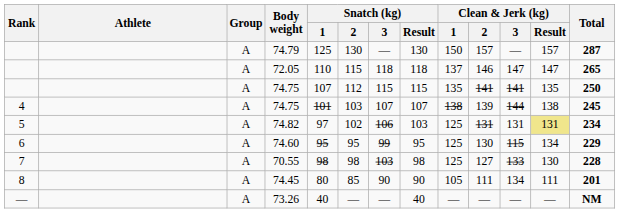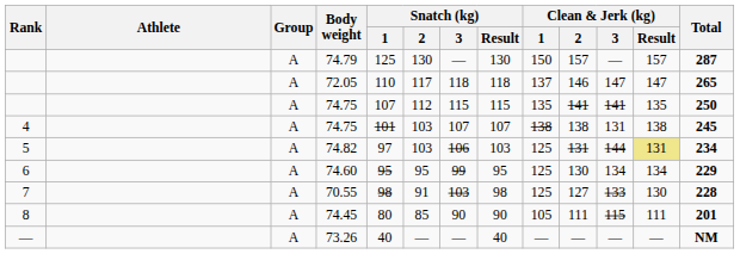72.05 | Snatch (kg) / 2: 115 -> 117
4 / 74.75 | Clean & Jerk (kg) / 2: 139 -> 138
4 / 74.75 | Clean & Jerk (kg) / 3: 144 -> 131
74.82 | Snatch (kg) / 2: 102 -> 103
74.82 | Clean & Jerk (kg) / 3: 131 -> 144
74.60 | Clean & Jerk (kg) / 3: 115 -> 134
70.55 | Snatch (kg) / 2: 98 -> 91
74.45 | Clean & Jerk (kg) / 3: 134 -> 115
